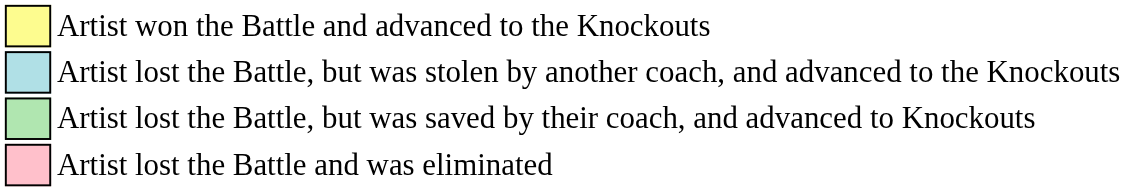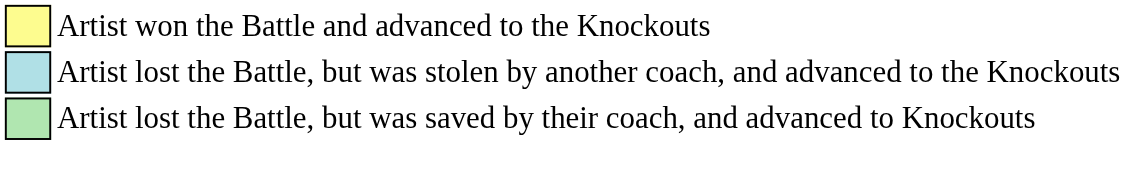- row: Artist lost the Battle and was eliminated
